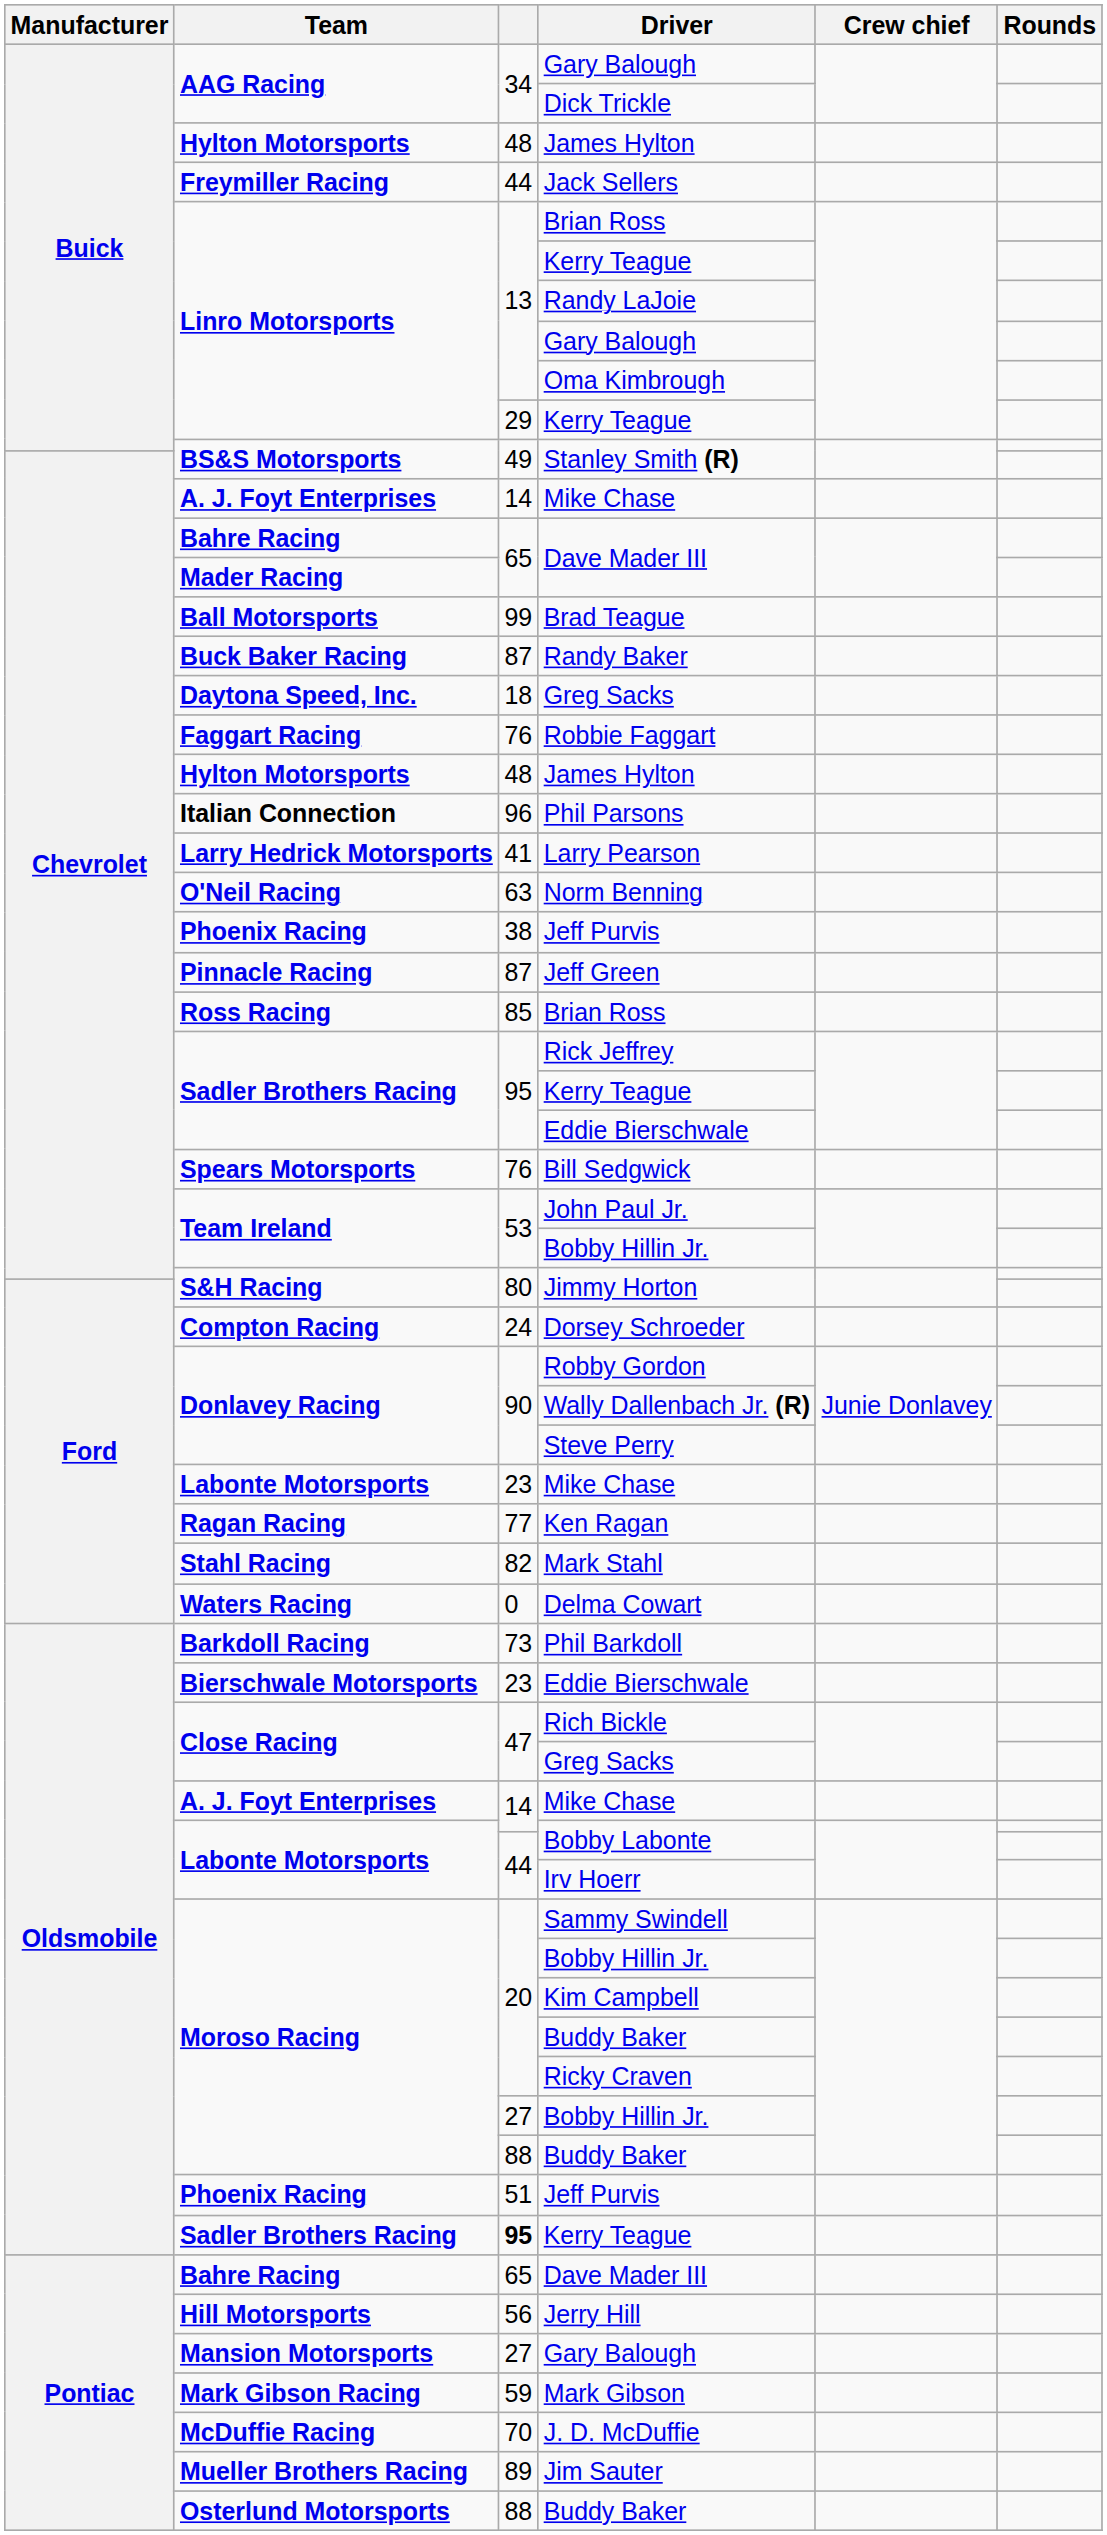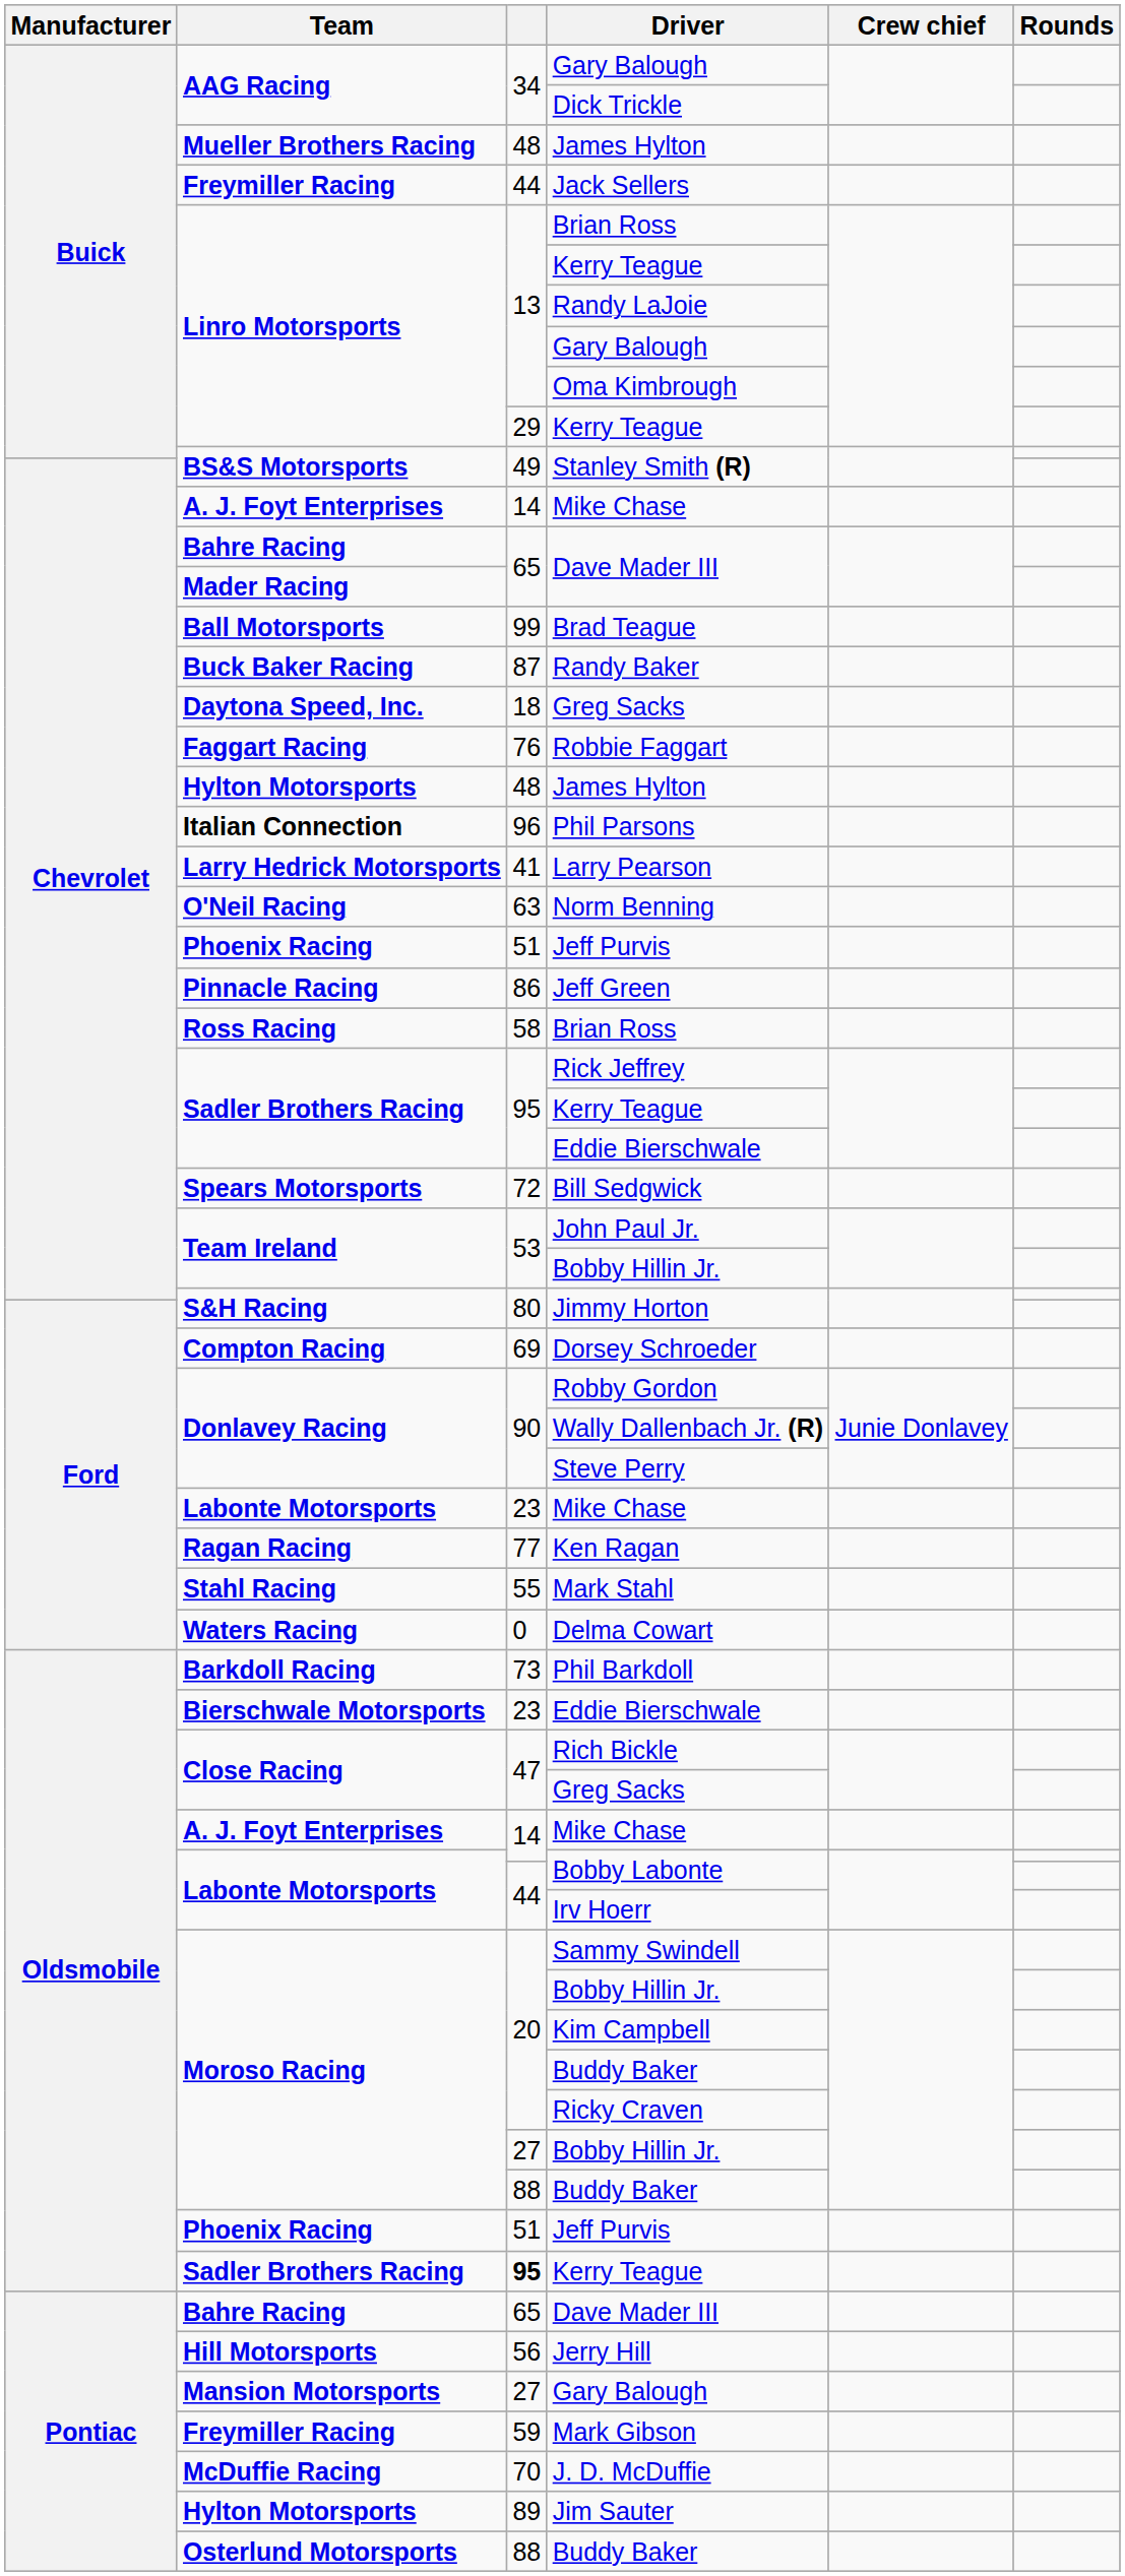Buick / James Hylton | Team: Hylton Motorsports -> Mueller Brothers Racing
Chevrolet / Jeff Purvis | column 3: 38 -> 51
Jeff Green | column 3: 87 -> 86
Chevrolet / Brian Ross | column 3: 85 -> 58
Bill Sedgwick | column 3: 76 -> 72
Dorsey Schroeder | column 3: 24 -> 69
Mark Stahl | column 3: 82 -> 55
Mark Gibson | Team: Mark Gibson Racing -> Freymiller Racing
Jim Sauter | Team: Mueller Brothers Racing -> Hylton Motorsports
